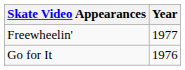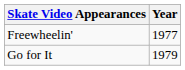Go for It | Year: 1976 -> 1979
